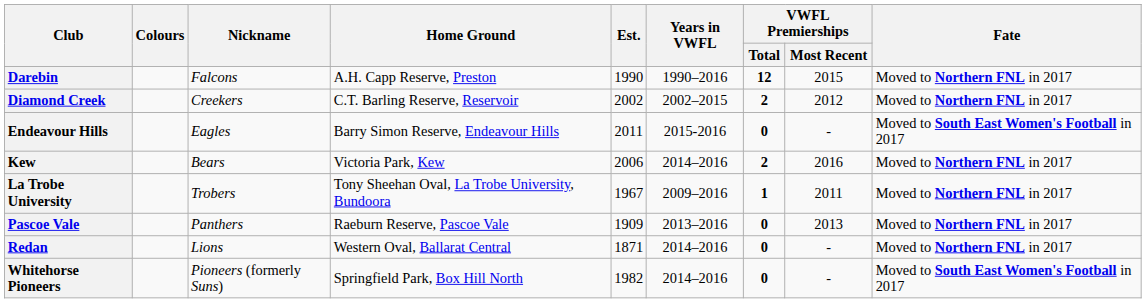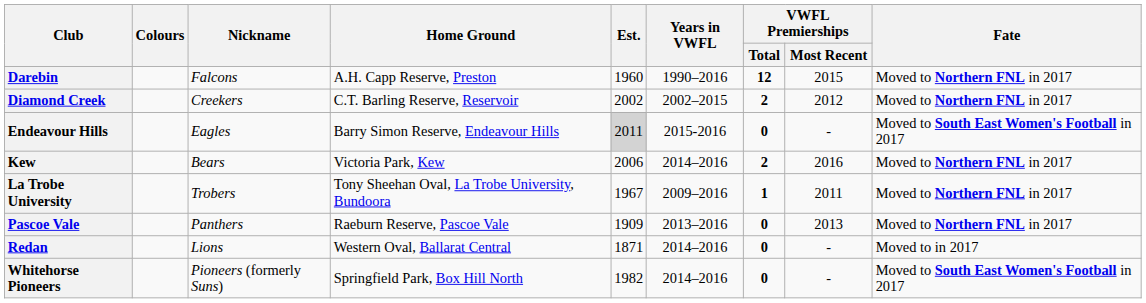Darebin | Est.: 1990 -> 1960
Endeavour Hills | Est.: no background -> lightgrey background
Redan | Fate: Moved to Northern FNL in 2017 -> Moved to in 2017
